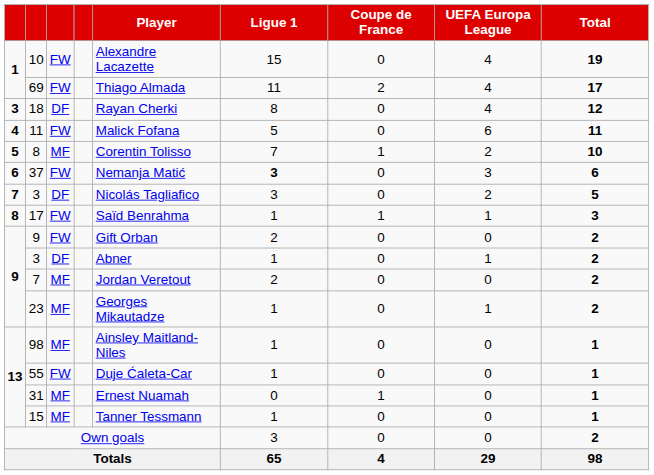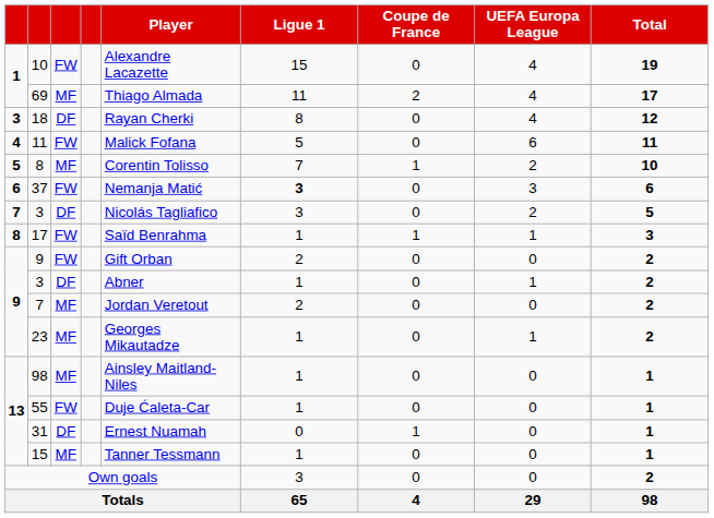69 | column 3: FW -> MF
31 | column 3: MF -> DF
